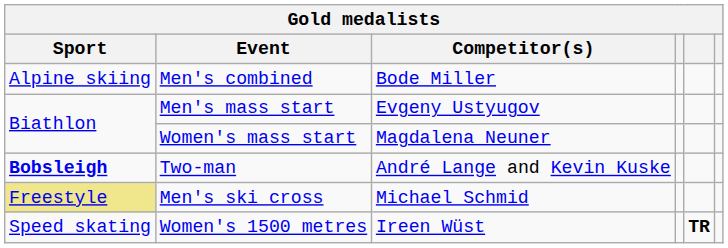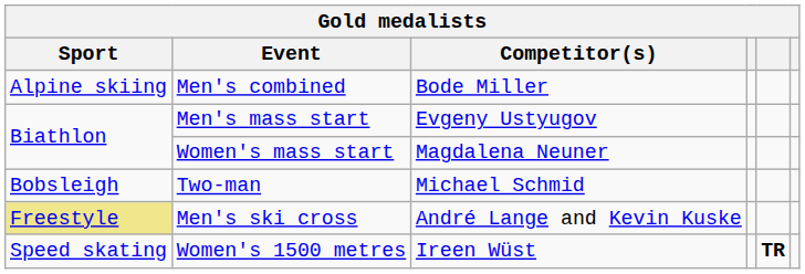Two-man | Sport: bold -> normal
Two-man | Competitor(s): André Lange and Kevin Kuske -> Michael Schmid
Men's ski cross | Competitor(s): Michael Schmid -> André Lange and Kevin Kuske
